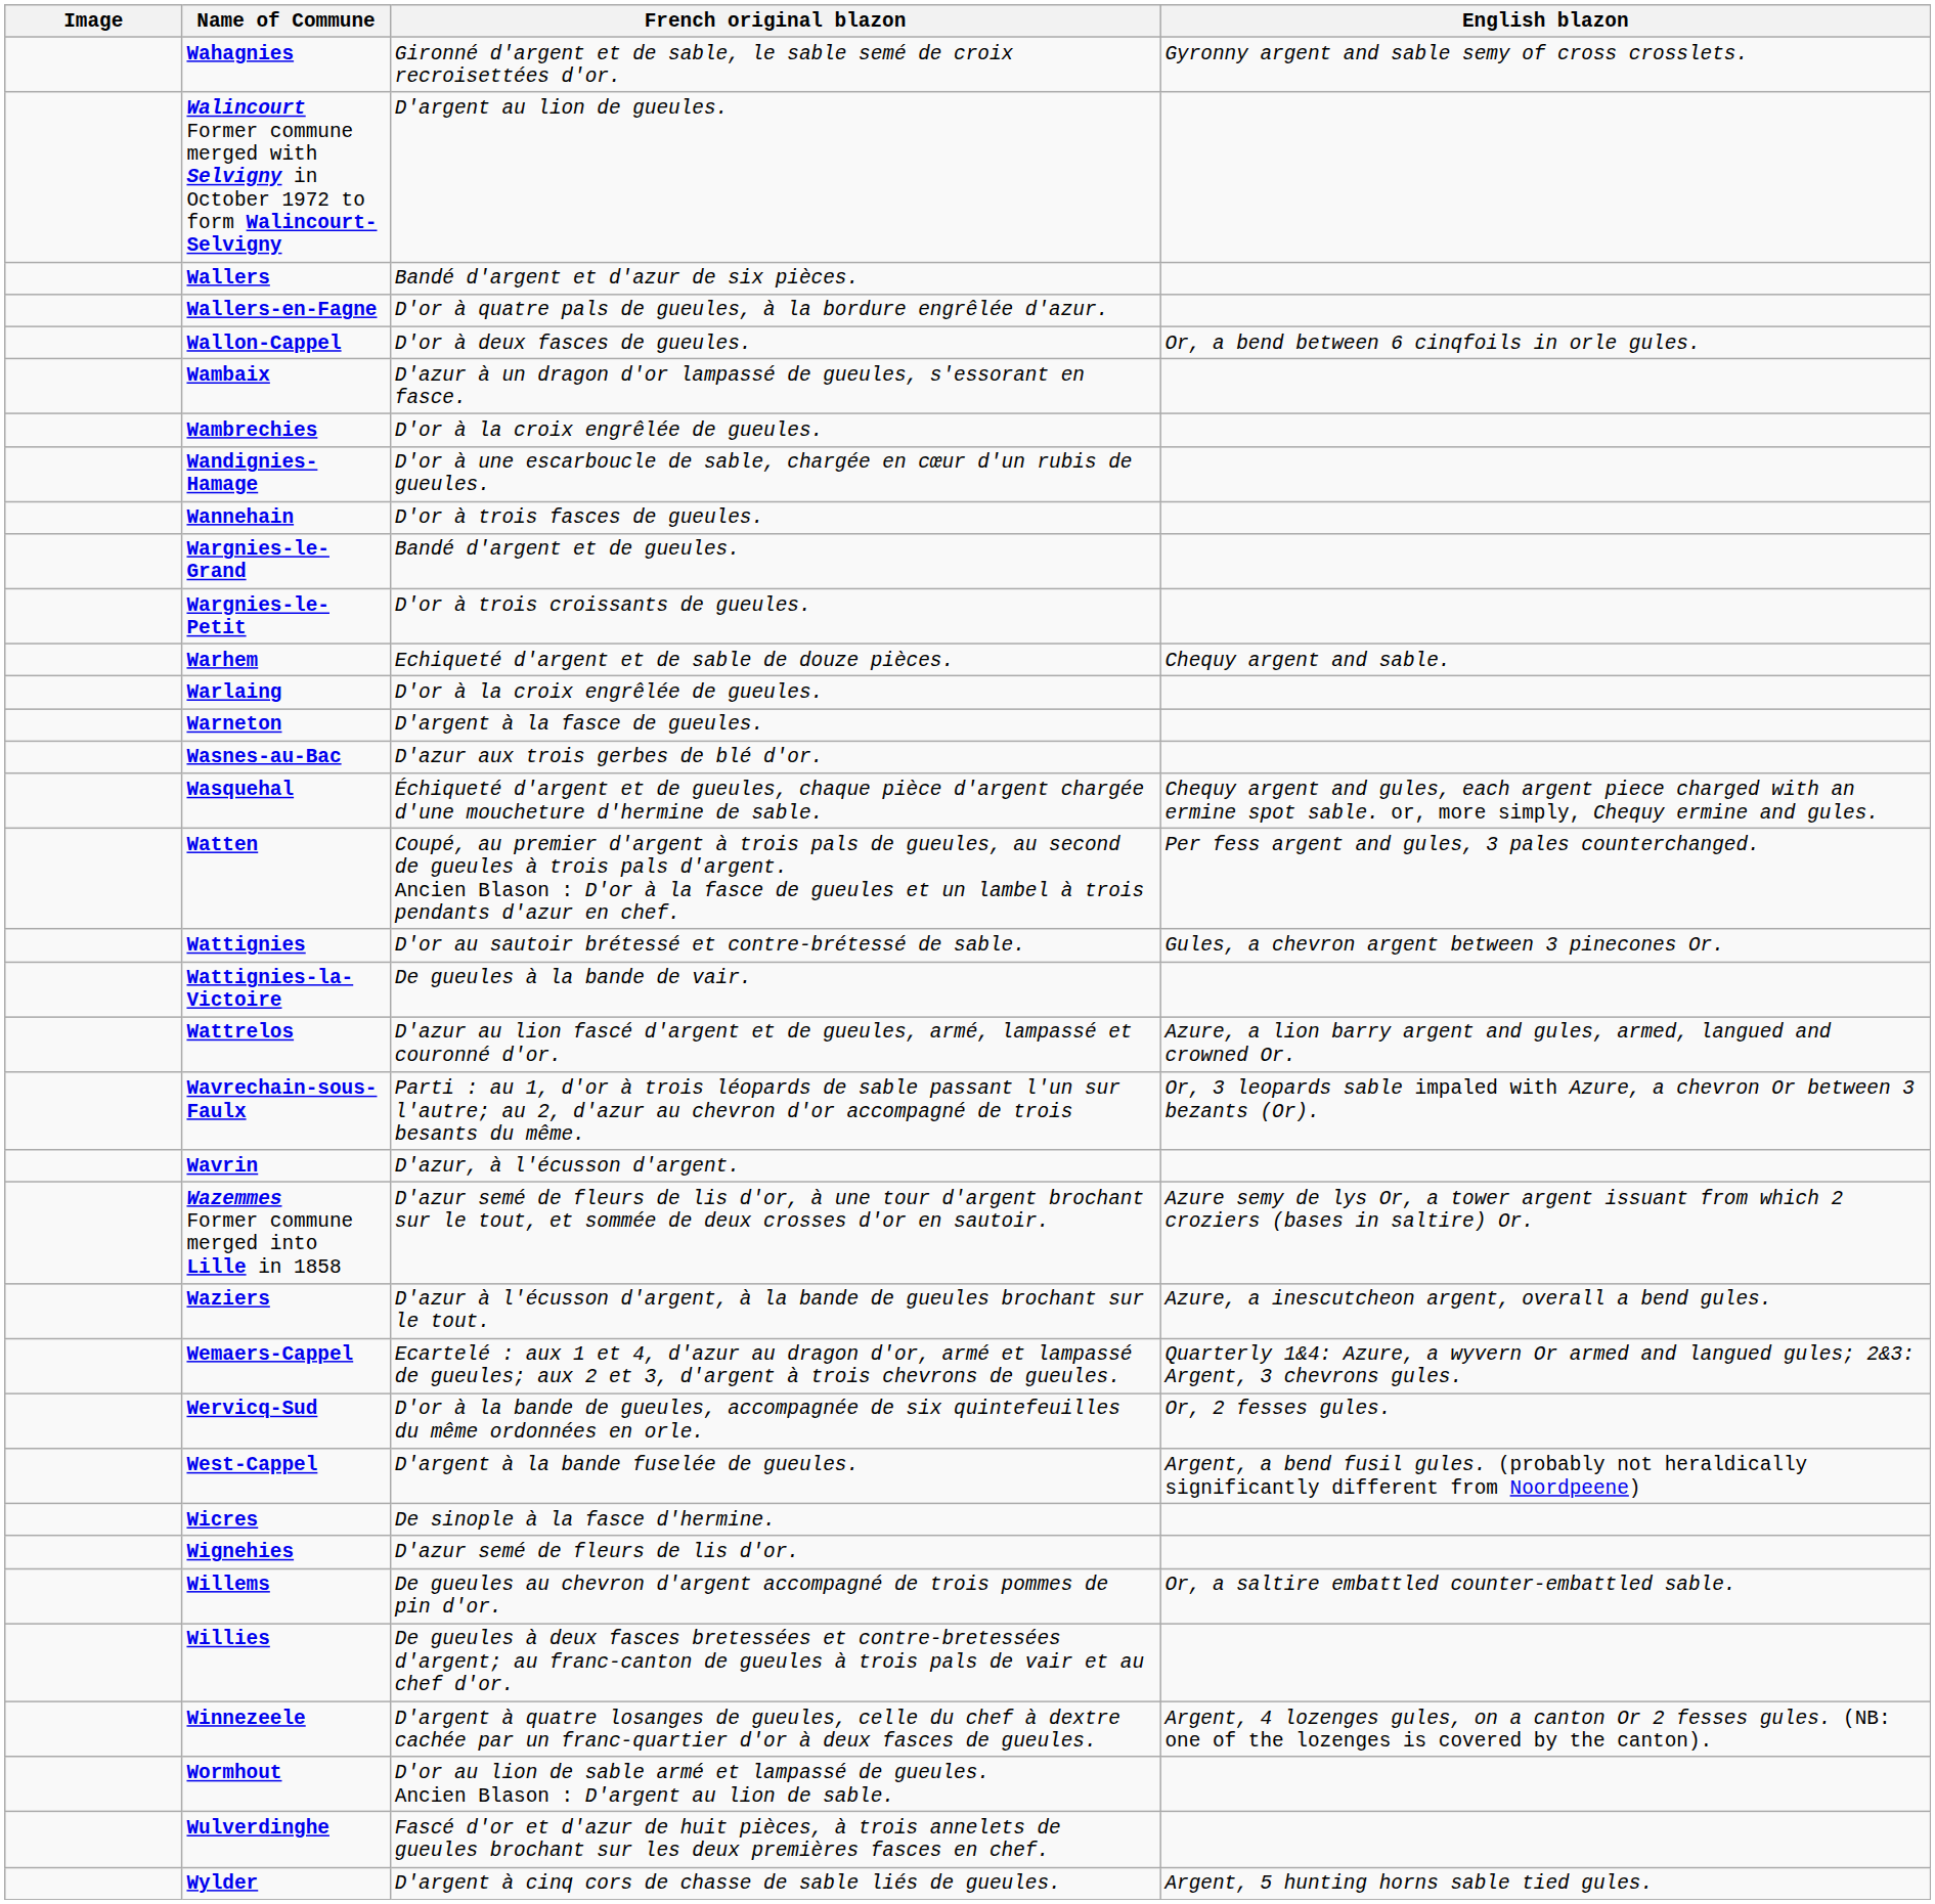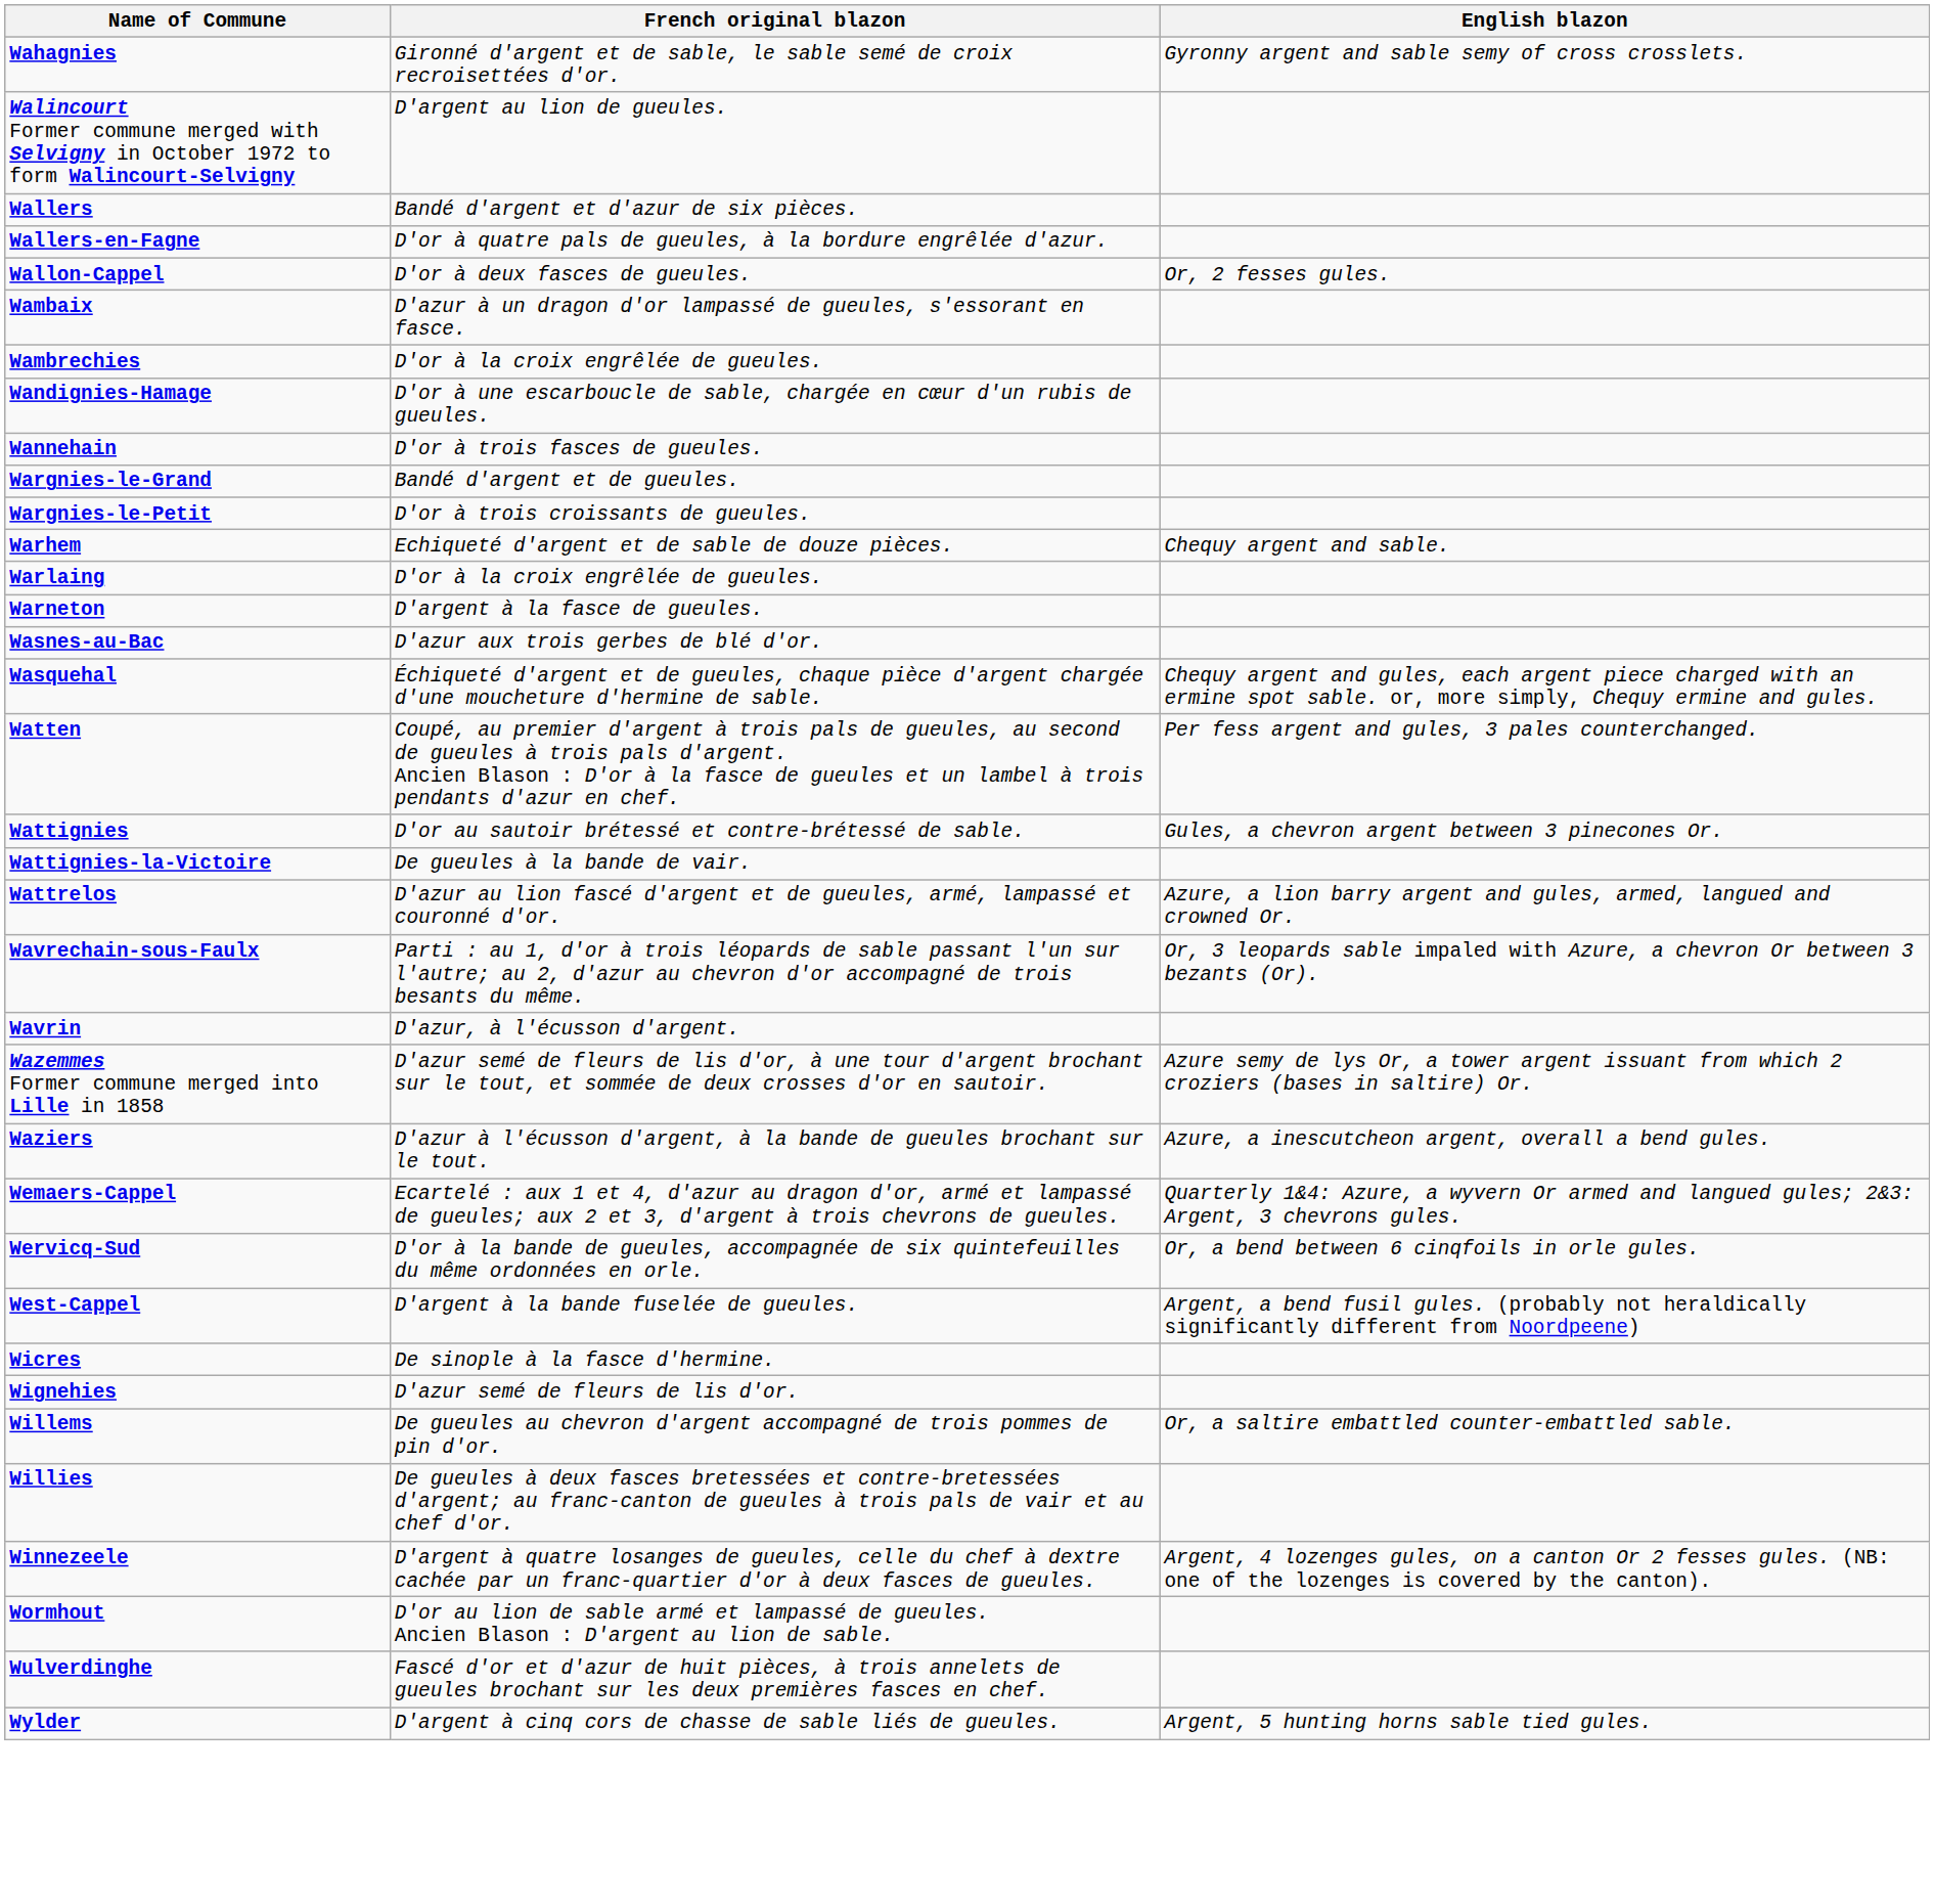- column: Image
Wallon-Cappel | English blazon: Or, a bend between 6 cinqfoils in orle gules. -> Or, 2 fesses gules.
Wervicq-Sud | English blazon: Or, 2 fesses gules. -> Or, a bend between 6 cinqfoils in orle gules.
